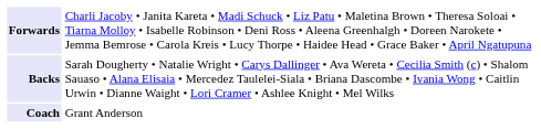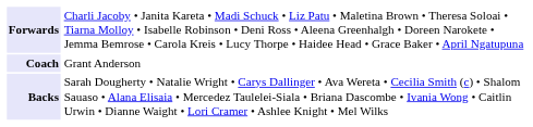rows swapped: Backs <-> Coach
